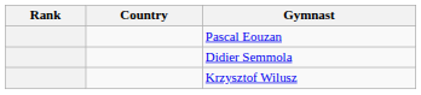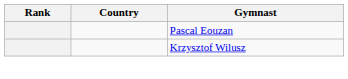- row: Didier Semmola
